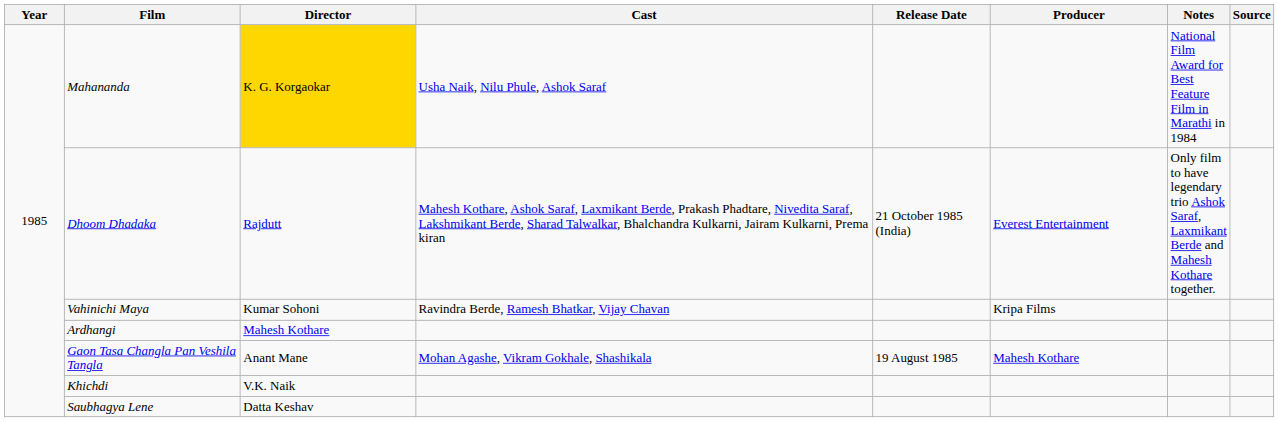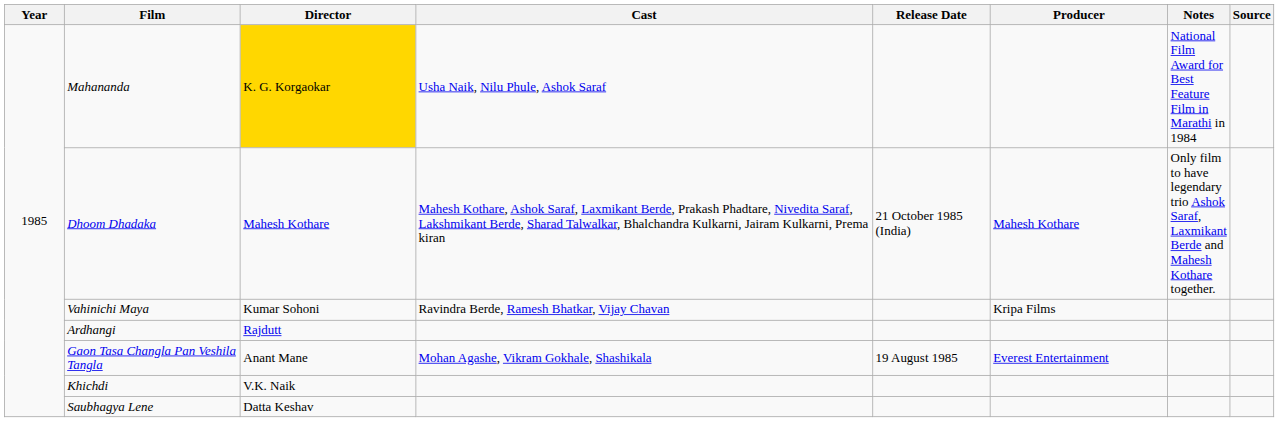Dhoom Dhadaka | Director: Rajdutt -> Mahesh Kothare
Dhoom Dhadaka | Producer: Everest Entertainment -> Mahesh Kothare
Ardhangi | Director: Mahesh Kothare -> Rajdutt
Gaon Tasa Changla Pan Veshila Tangla | Producer: Mahesh Kothare -> Everest Entertainment
